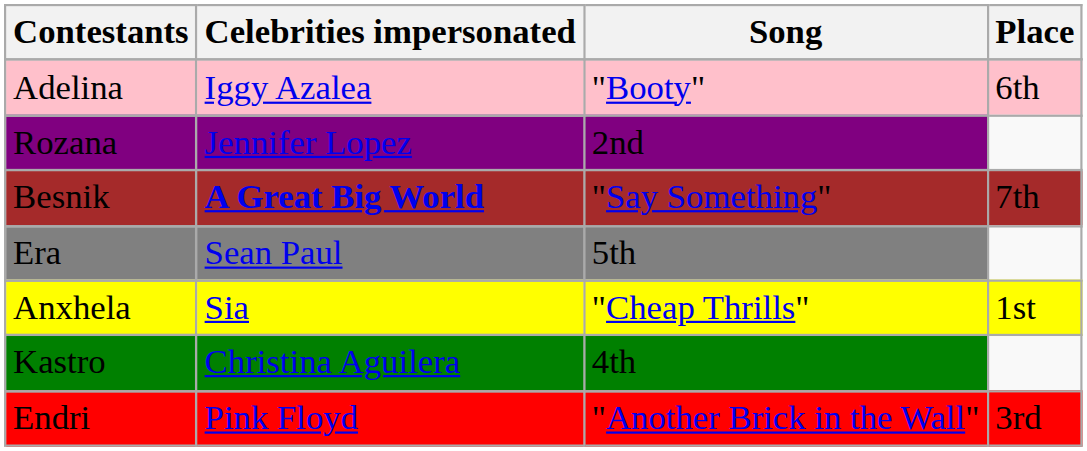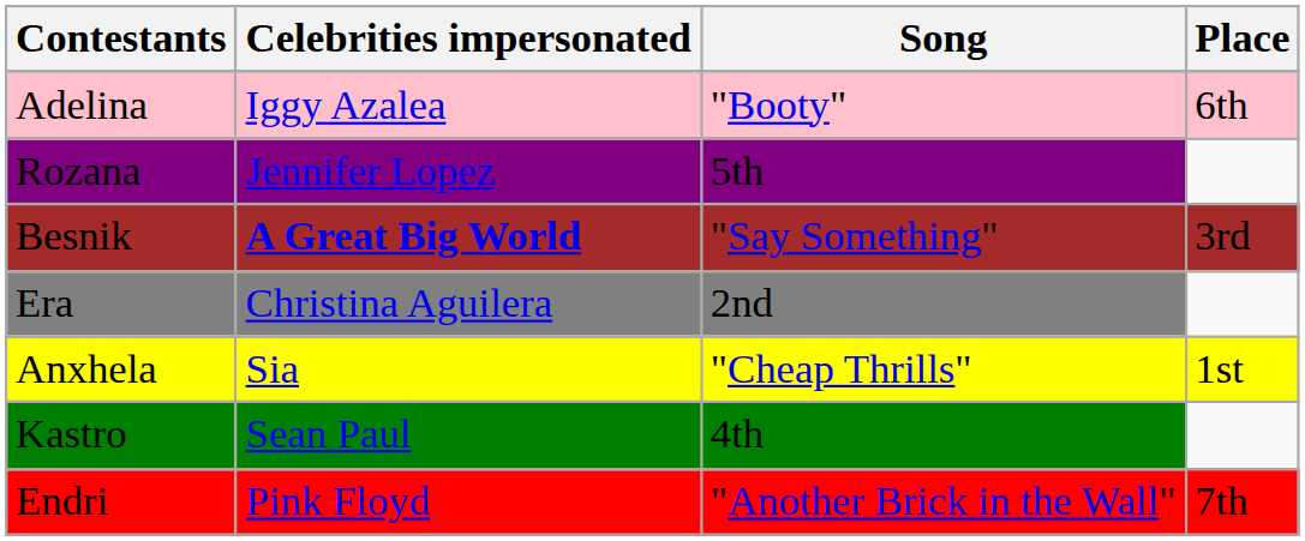Rozana | Song: 2nd -> 5th
Besnik | Place: 7th -> 3rd
Era | Celebrities impersonated: Sean Paul -> Christina Aguilera
Era | Song: 5th -> 2nd
Kastro | Celebrities impersonated: Christina Aguilera -> Sean Paul
Endri | Place: 3rd -> 7th
